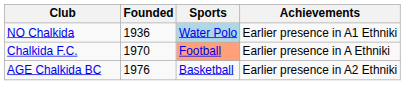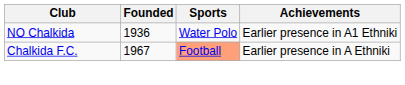NO Chalkida | Sports: lightblue background -> no background
Chalkida F.C. | Founded: 1970 -> 1967
- row: AGE Chalkida BC | 1976 | Basketball | Earlier presence in A2 Ethniki
